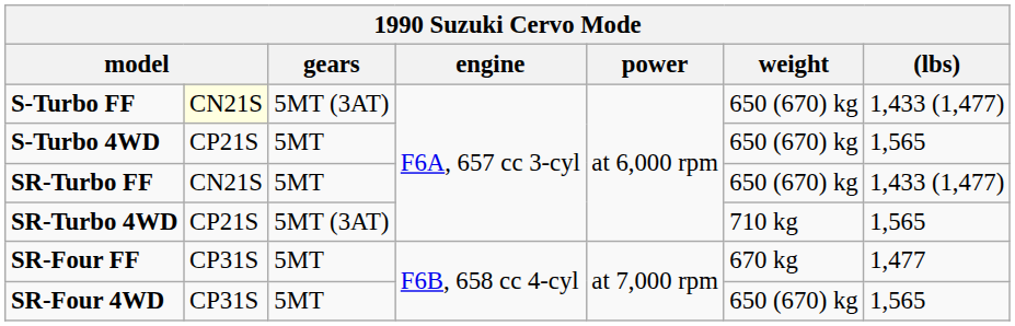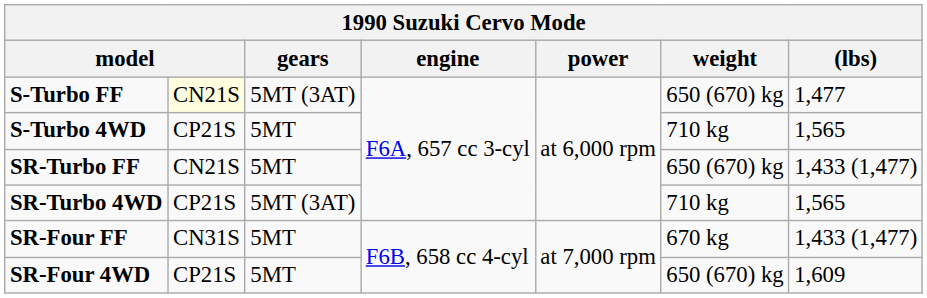S-Turbo FF | (lbs): 1,433 (1,477) -> 1,477
S-Turbo 4WD | weight: 650 (670) kg -> 710 kg
SR-Four FF | column 2: CP31S -> CN31S
SR-Four FF | (lbs): 1,477 -> 1,433 (1,477)
SR-Four 4WD | column 2: CP31S -> CP21S
SR-Four 4WD | (lbs): 1,565 -> 1,609
